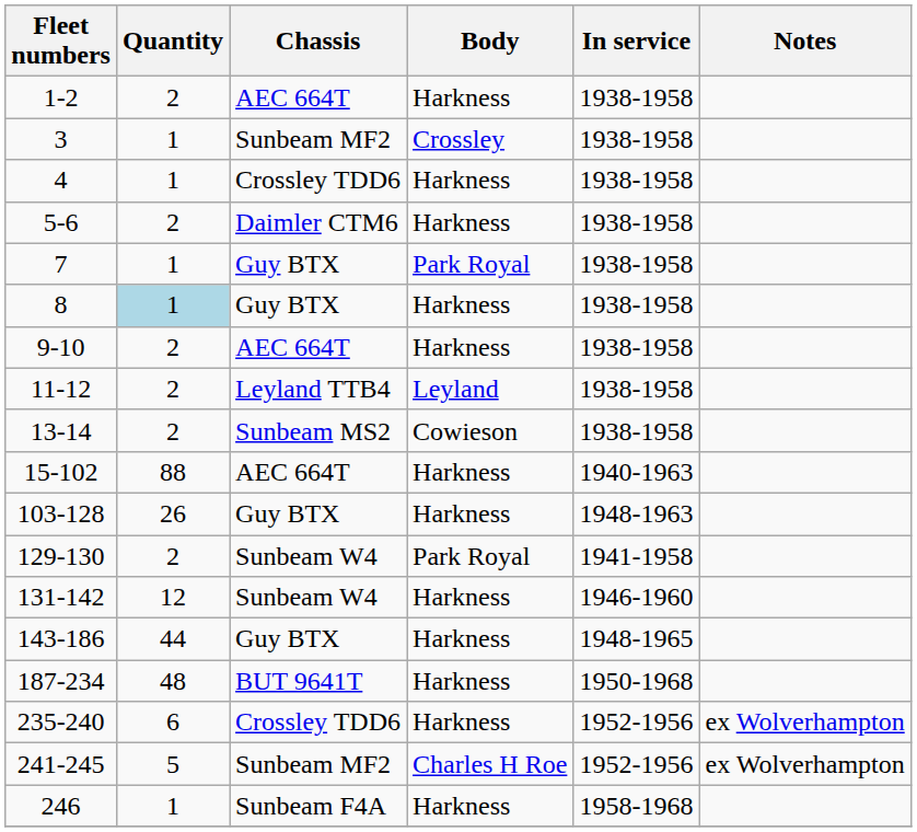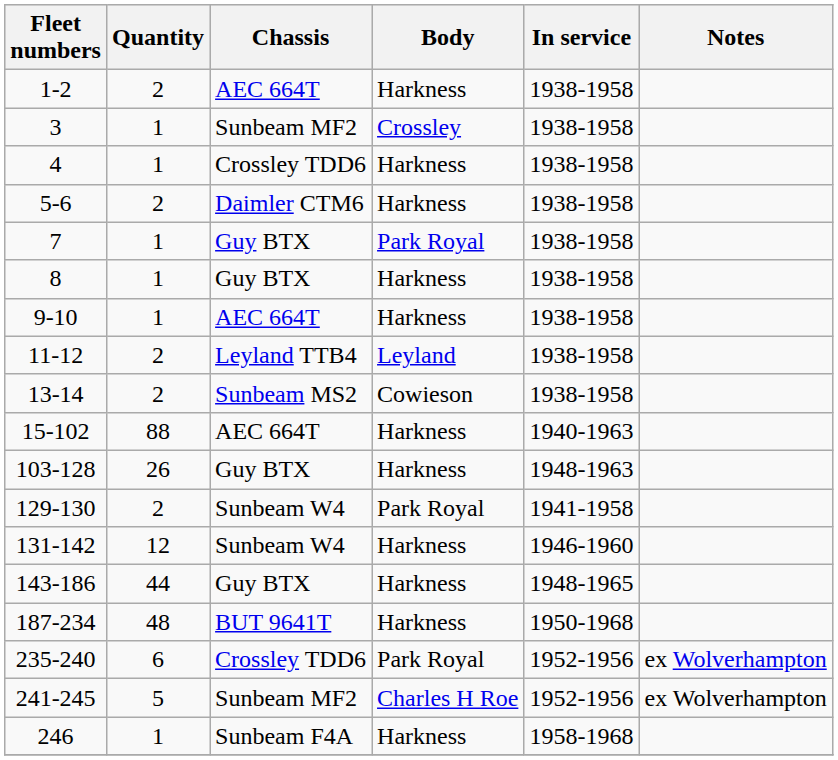8 | Quantity: lightblue background -> no background
9-10 | Quantity: 2 -> 1
235-240 | Body: Harkness -> Park Royal
